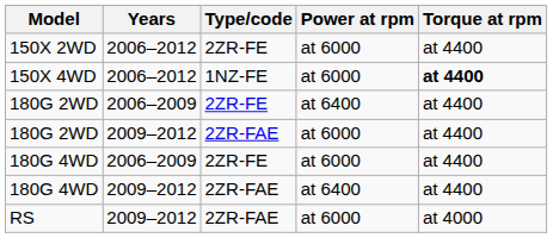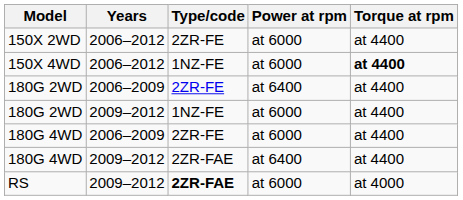180G 2WD / 2009–2012 | Type/code: 2ZR-FAE -> 1NZ-FE
RS | Type/code: normal -> bold
